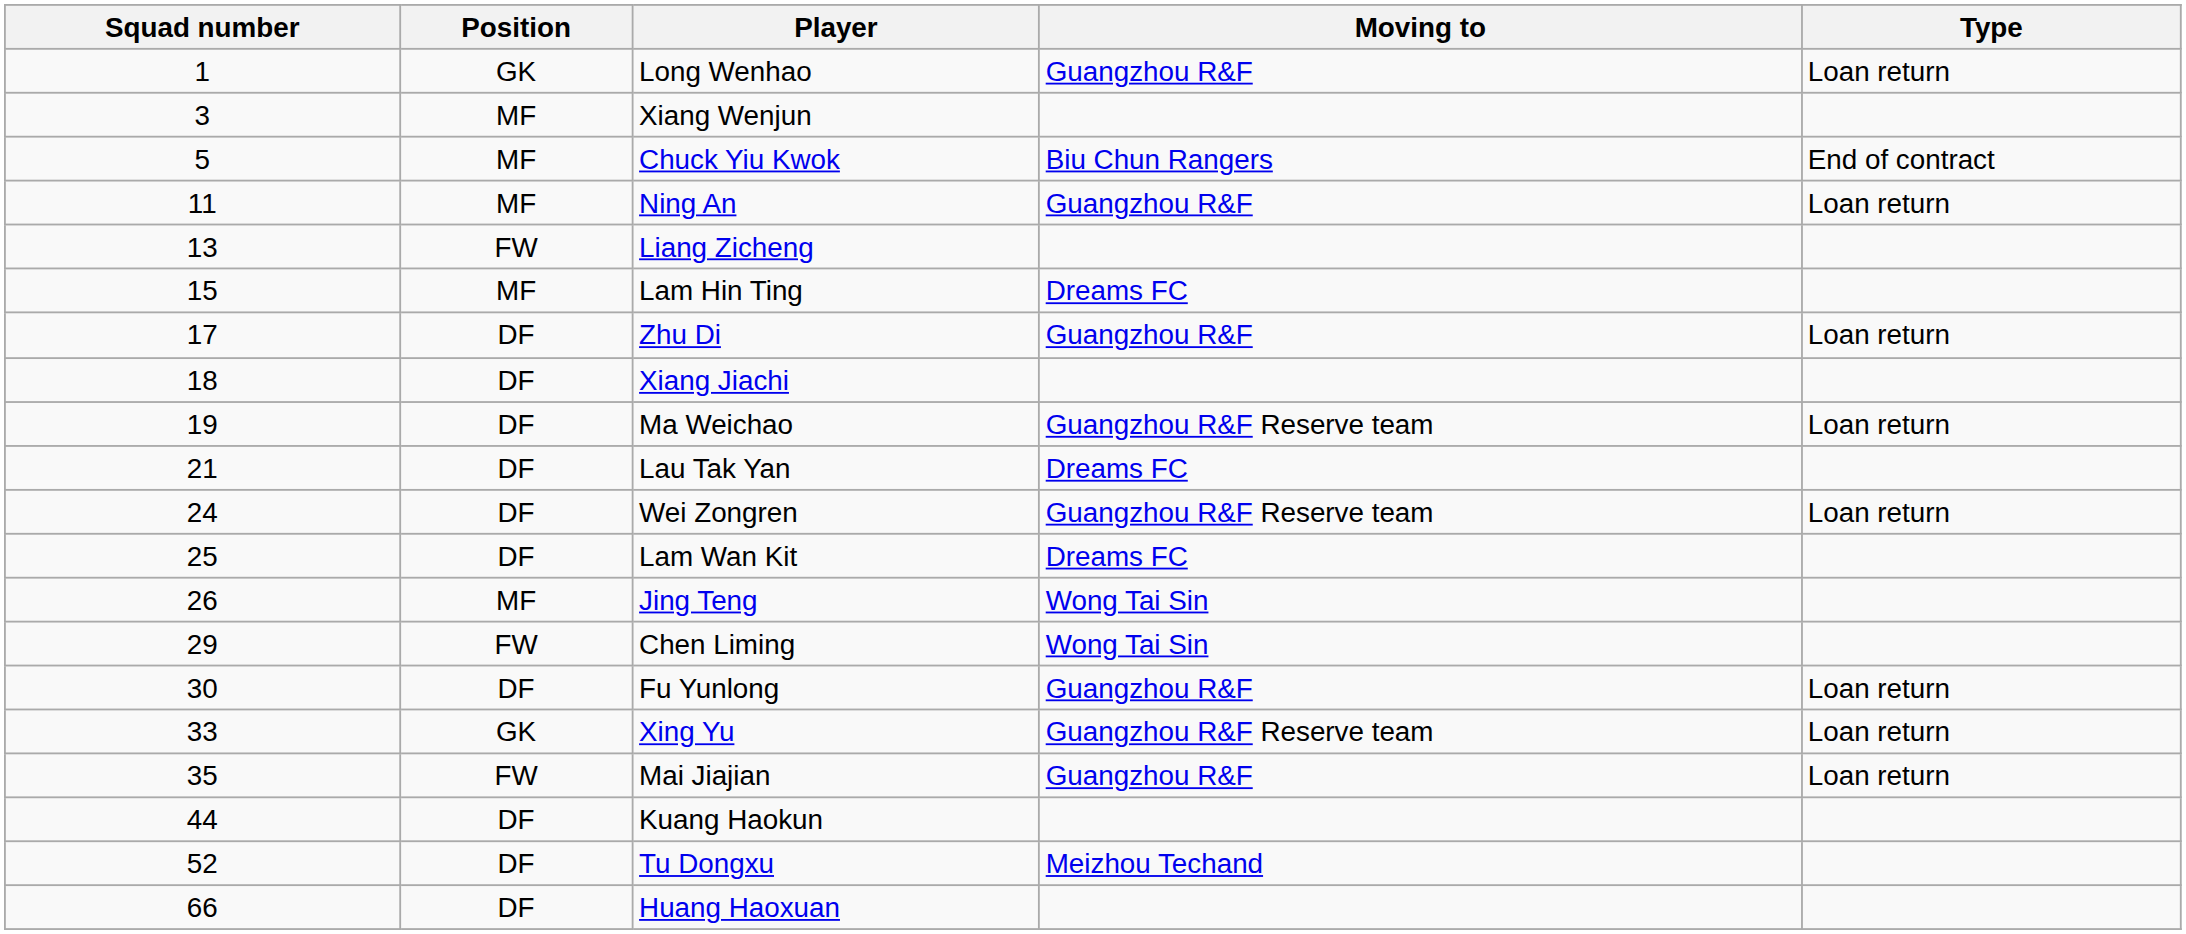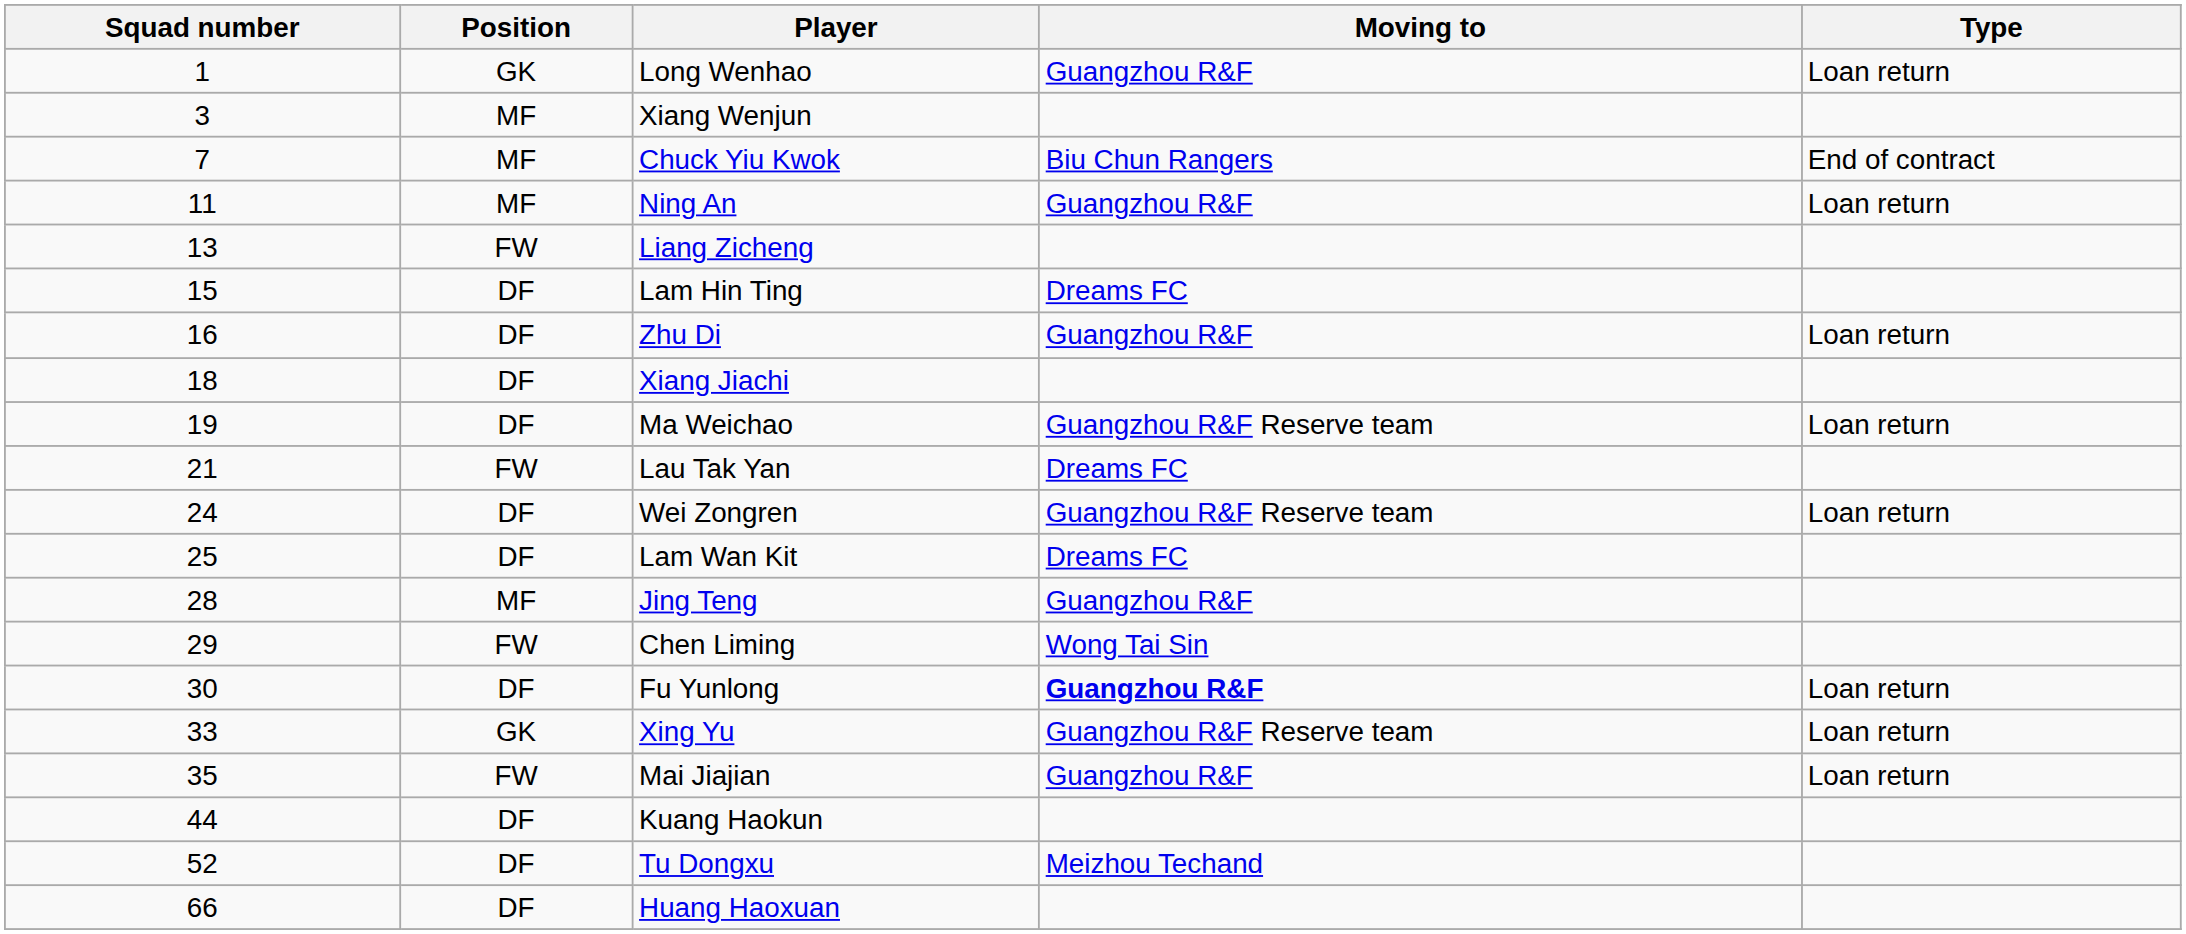Chuck Yiu Kwok | Squad number: 5 -> 7
Lam Hin Ting | Position: MF -> DF
Zhu Di | Squad number: 17 -> 16
Lau Tak Yan | Position: DF -> FW
Jing Teng | Squad number: 26 -> 28
Jing Teng | Moving to: Wong Tai Sin -> Guangzhou R&F
Fu Yunlong | Moving to: normal -> bold
